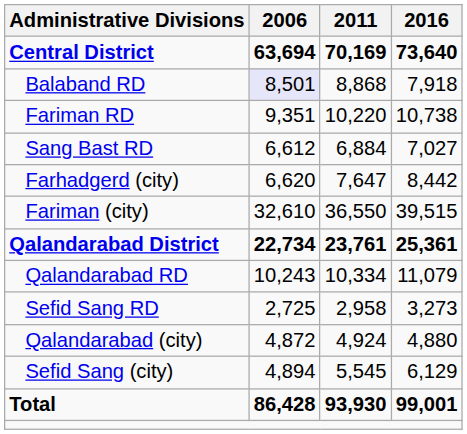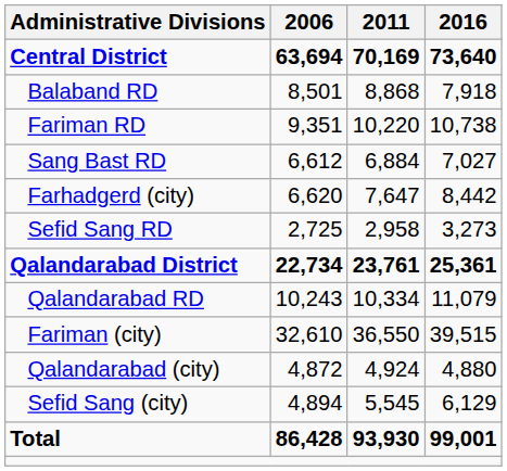Balaband RD | 2006: lavender background -> no background
rows swapped: Fariman (city) <-> Sefid Sang RD
